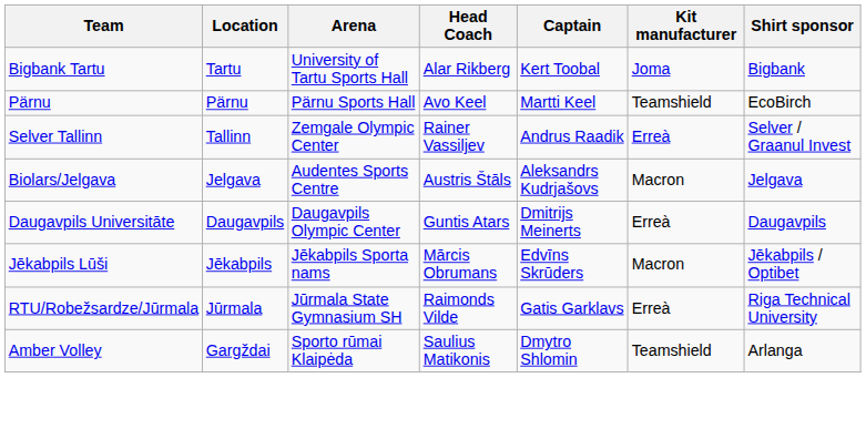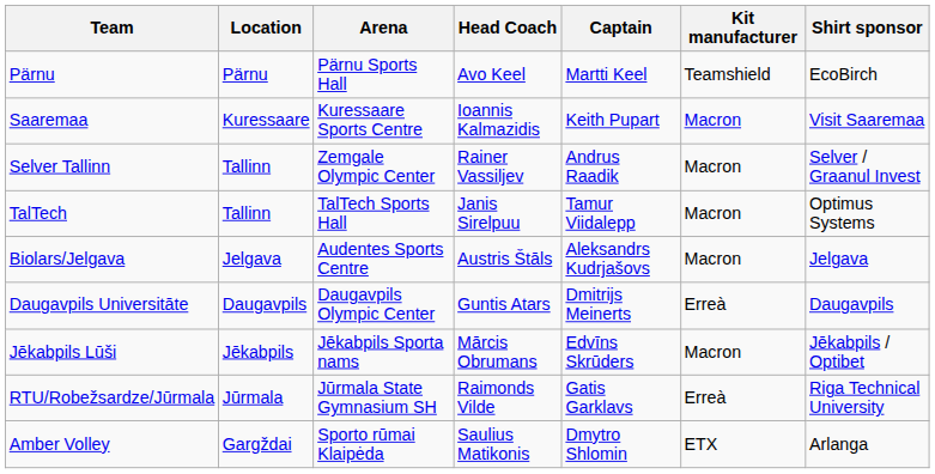- row: Bigbank Tartu | Tartu | University of Tartu Sports Hall | Alar Rikberg | Kert Toobal | Joma | Bigbank
+ row: Saaremaa | Kuressaare | Kuressaare Sports Centre | Ioannis Kalmazidis | Keith Pupart | Macron | Visit Saaremaa
Selver Tallinn | Kit manufacturer: Erreà -> Macron
+ row: TalTech | Tallinn | TalTech Sports Hall | Janis Sirelpuu | Tamur Viidalepp | Macron | Optimus Systems
Amber Volley | Kit manufacturer: Teamshield -> ETX
